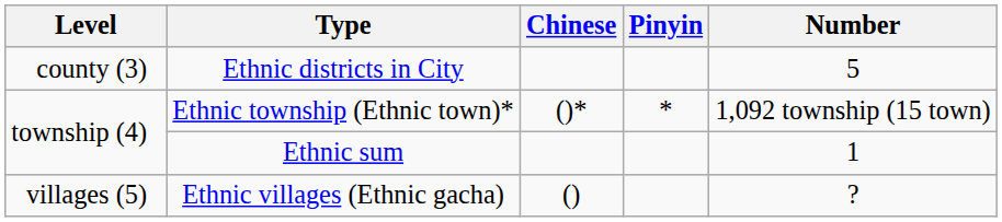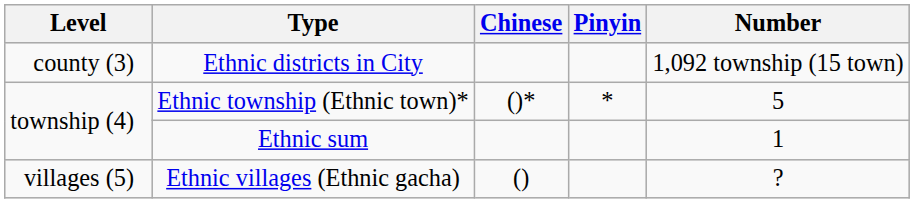Ethnic districts in City | Number: 5 -> 1,092 township (15 town)
Ethnic township (Ethnic town)* | Number: 1,092 township (15 town) -> 5
